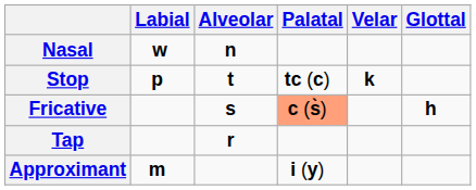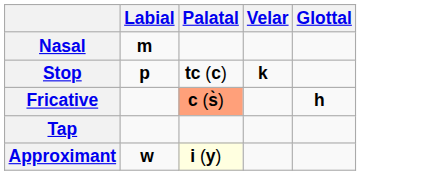- column: Alveolar | n | t | s | r
Nasal | Labial: w -> m
Approximant | Labial: m -> w
Approximant | Palatal: no background -> lightyellow background
